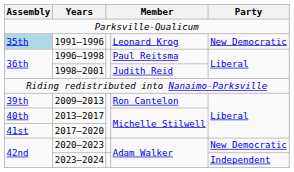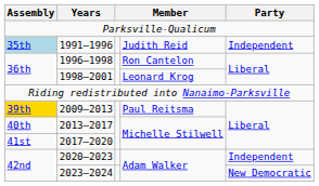1991–1996 | column 4: Leonard Krog -> Judith Reid
1991–1996 | Party: New Democratic -> Independent
1996–1998 | column 4: Paul Reitsma -> Ron Cantelon
1998–2001 | column 4: Judith Reid -> Leonard Krog
2009–2013 | Assembly: no background -> gold background
2009–2013 | column 4: Ron Cantelon -> Paul Reitsma
2020–2023 | Party: New Democratic -> Independent
2023–2024 | Party: Independent -> New Democratic
